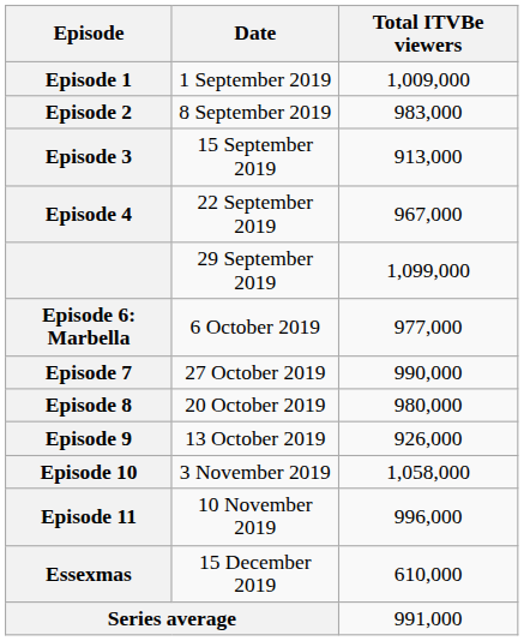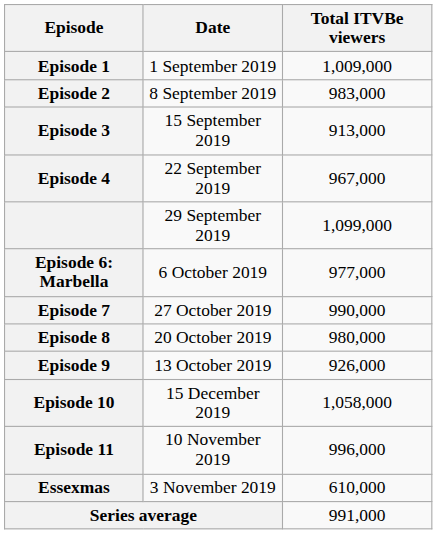Episode 10 | Date: 3 November 2019 -> 15 December 2019
Essexmas | Date: 15 December 2019 -> 3 November 2019
